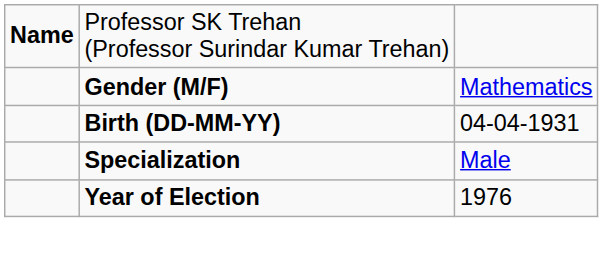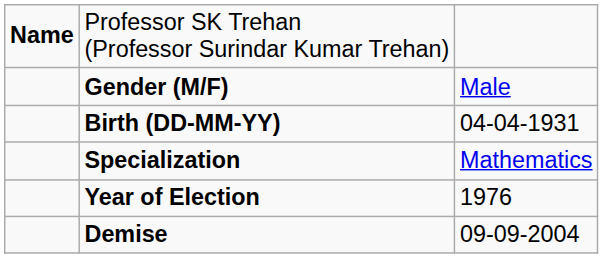Gender (M/F) | column 3: Mathematics -> Male
Specialization | column 3: Male -> Mathematics
+ row: Demise | 09-09-2004
